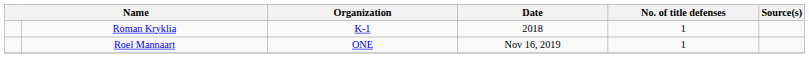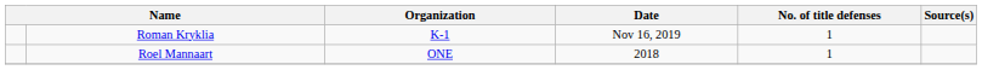Roman Kryklia | Date: 2018 -> Nov 16, 2019
Roel Mannaart | Date: Nov 16, 2019 -> 2018
